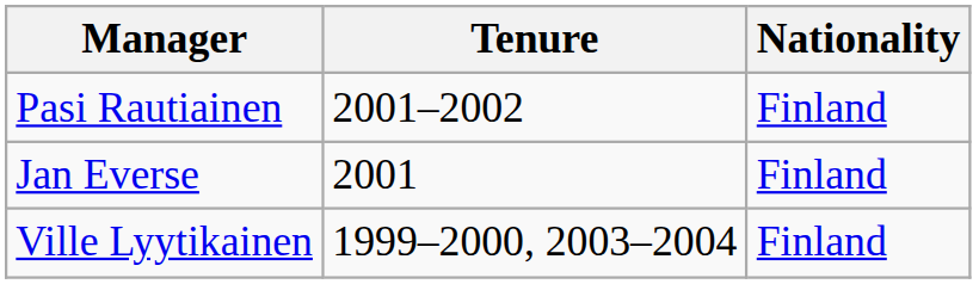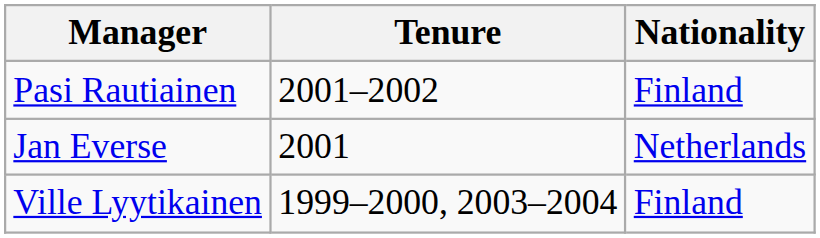Jan Everse | Nationality: Finland -> Netherlands
